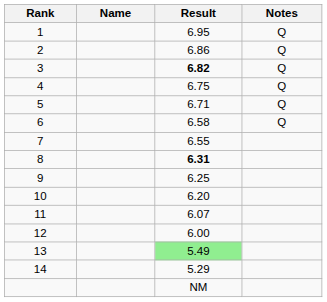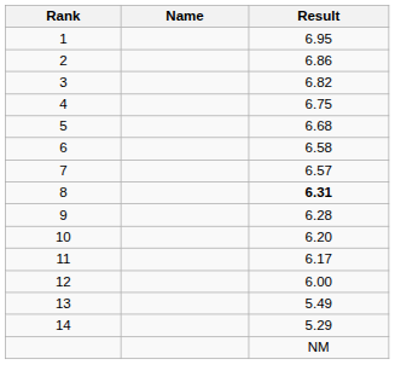- column: Notes | Q | Q | Q | Q | Q | Q
3 | Result: bold -> normal
5 | Result: 6.71 -> 6.68
7 | Result: 6.55 -> 6.57
9 | Result: 6.25 -> 6.28
11 | Result: 6.07 -> 6.17
13 | Result: lightgreen background -> no background
